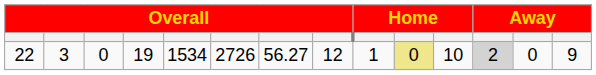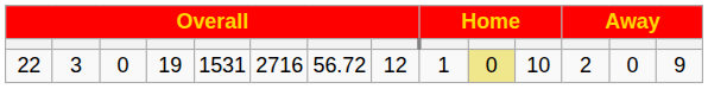22 | column 5: 1534 -> 1531
22 | column 6: 2726 -> 2716
22 | column 7: 56.27 -> 56.72
22 | column 12: lightgrey background -> no background
